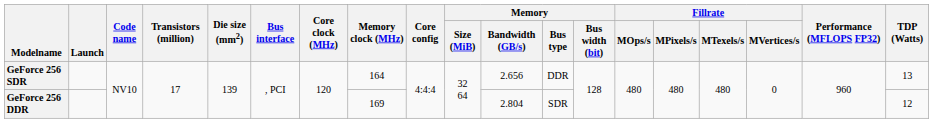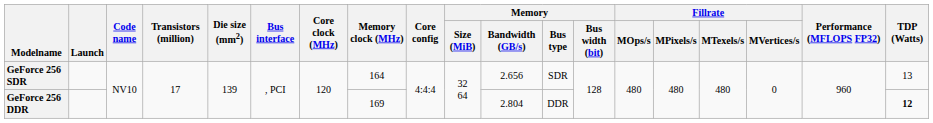GeForce 256 SDR | Memory / Bus type: DDR -> SDR
GeForce 256 DDR | Memory / Bus type: SDR -> DDR
GeForce 256 DDR | TDP (Watts): normal -> bold
